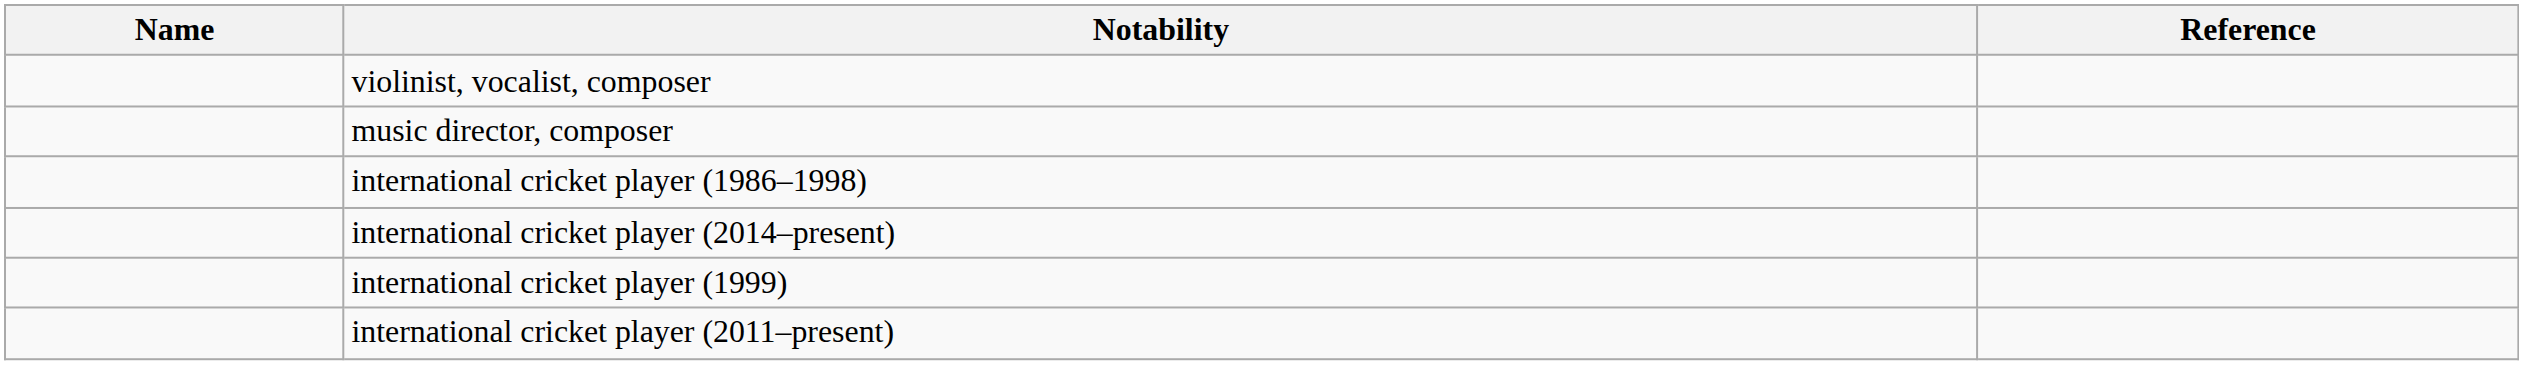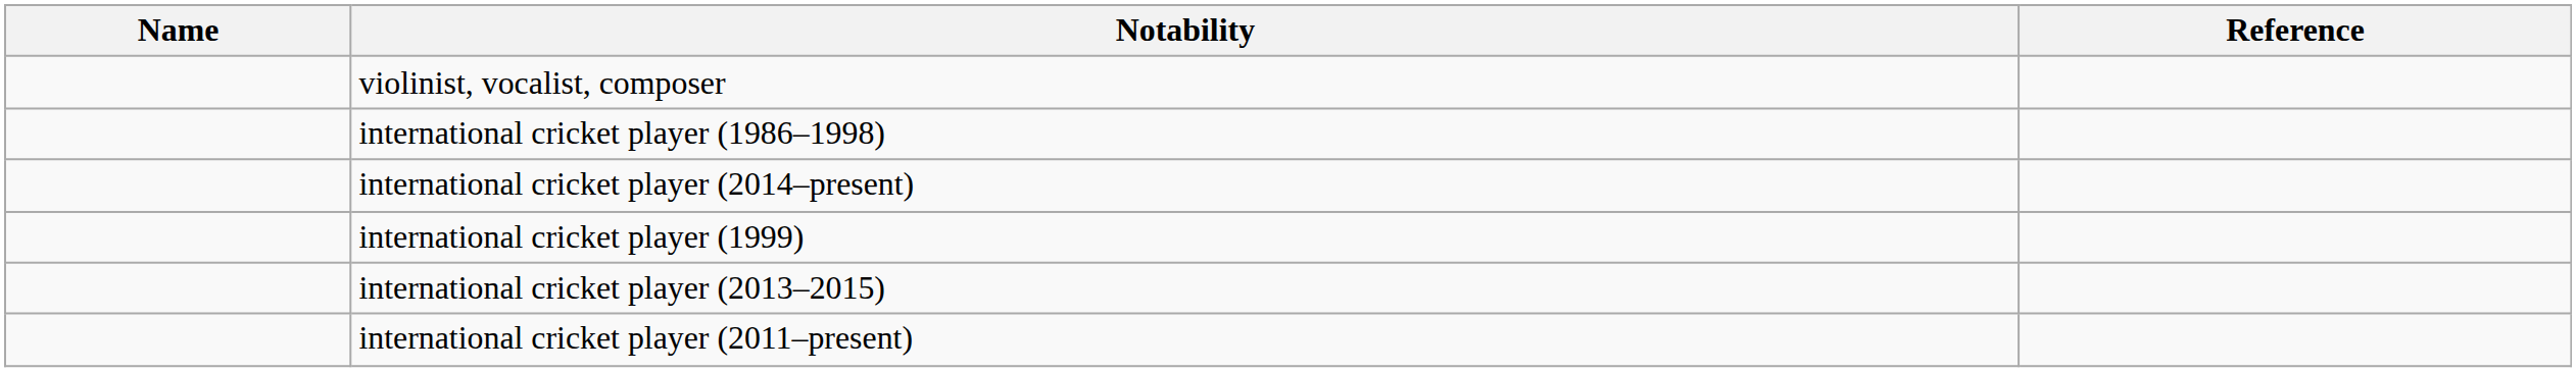- row: music director, composer
+ row: international cricket player (2013–2015)
